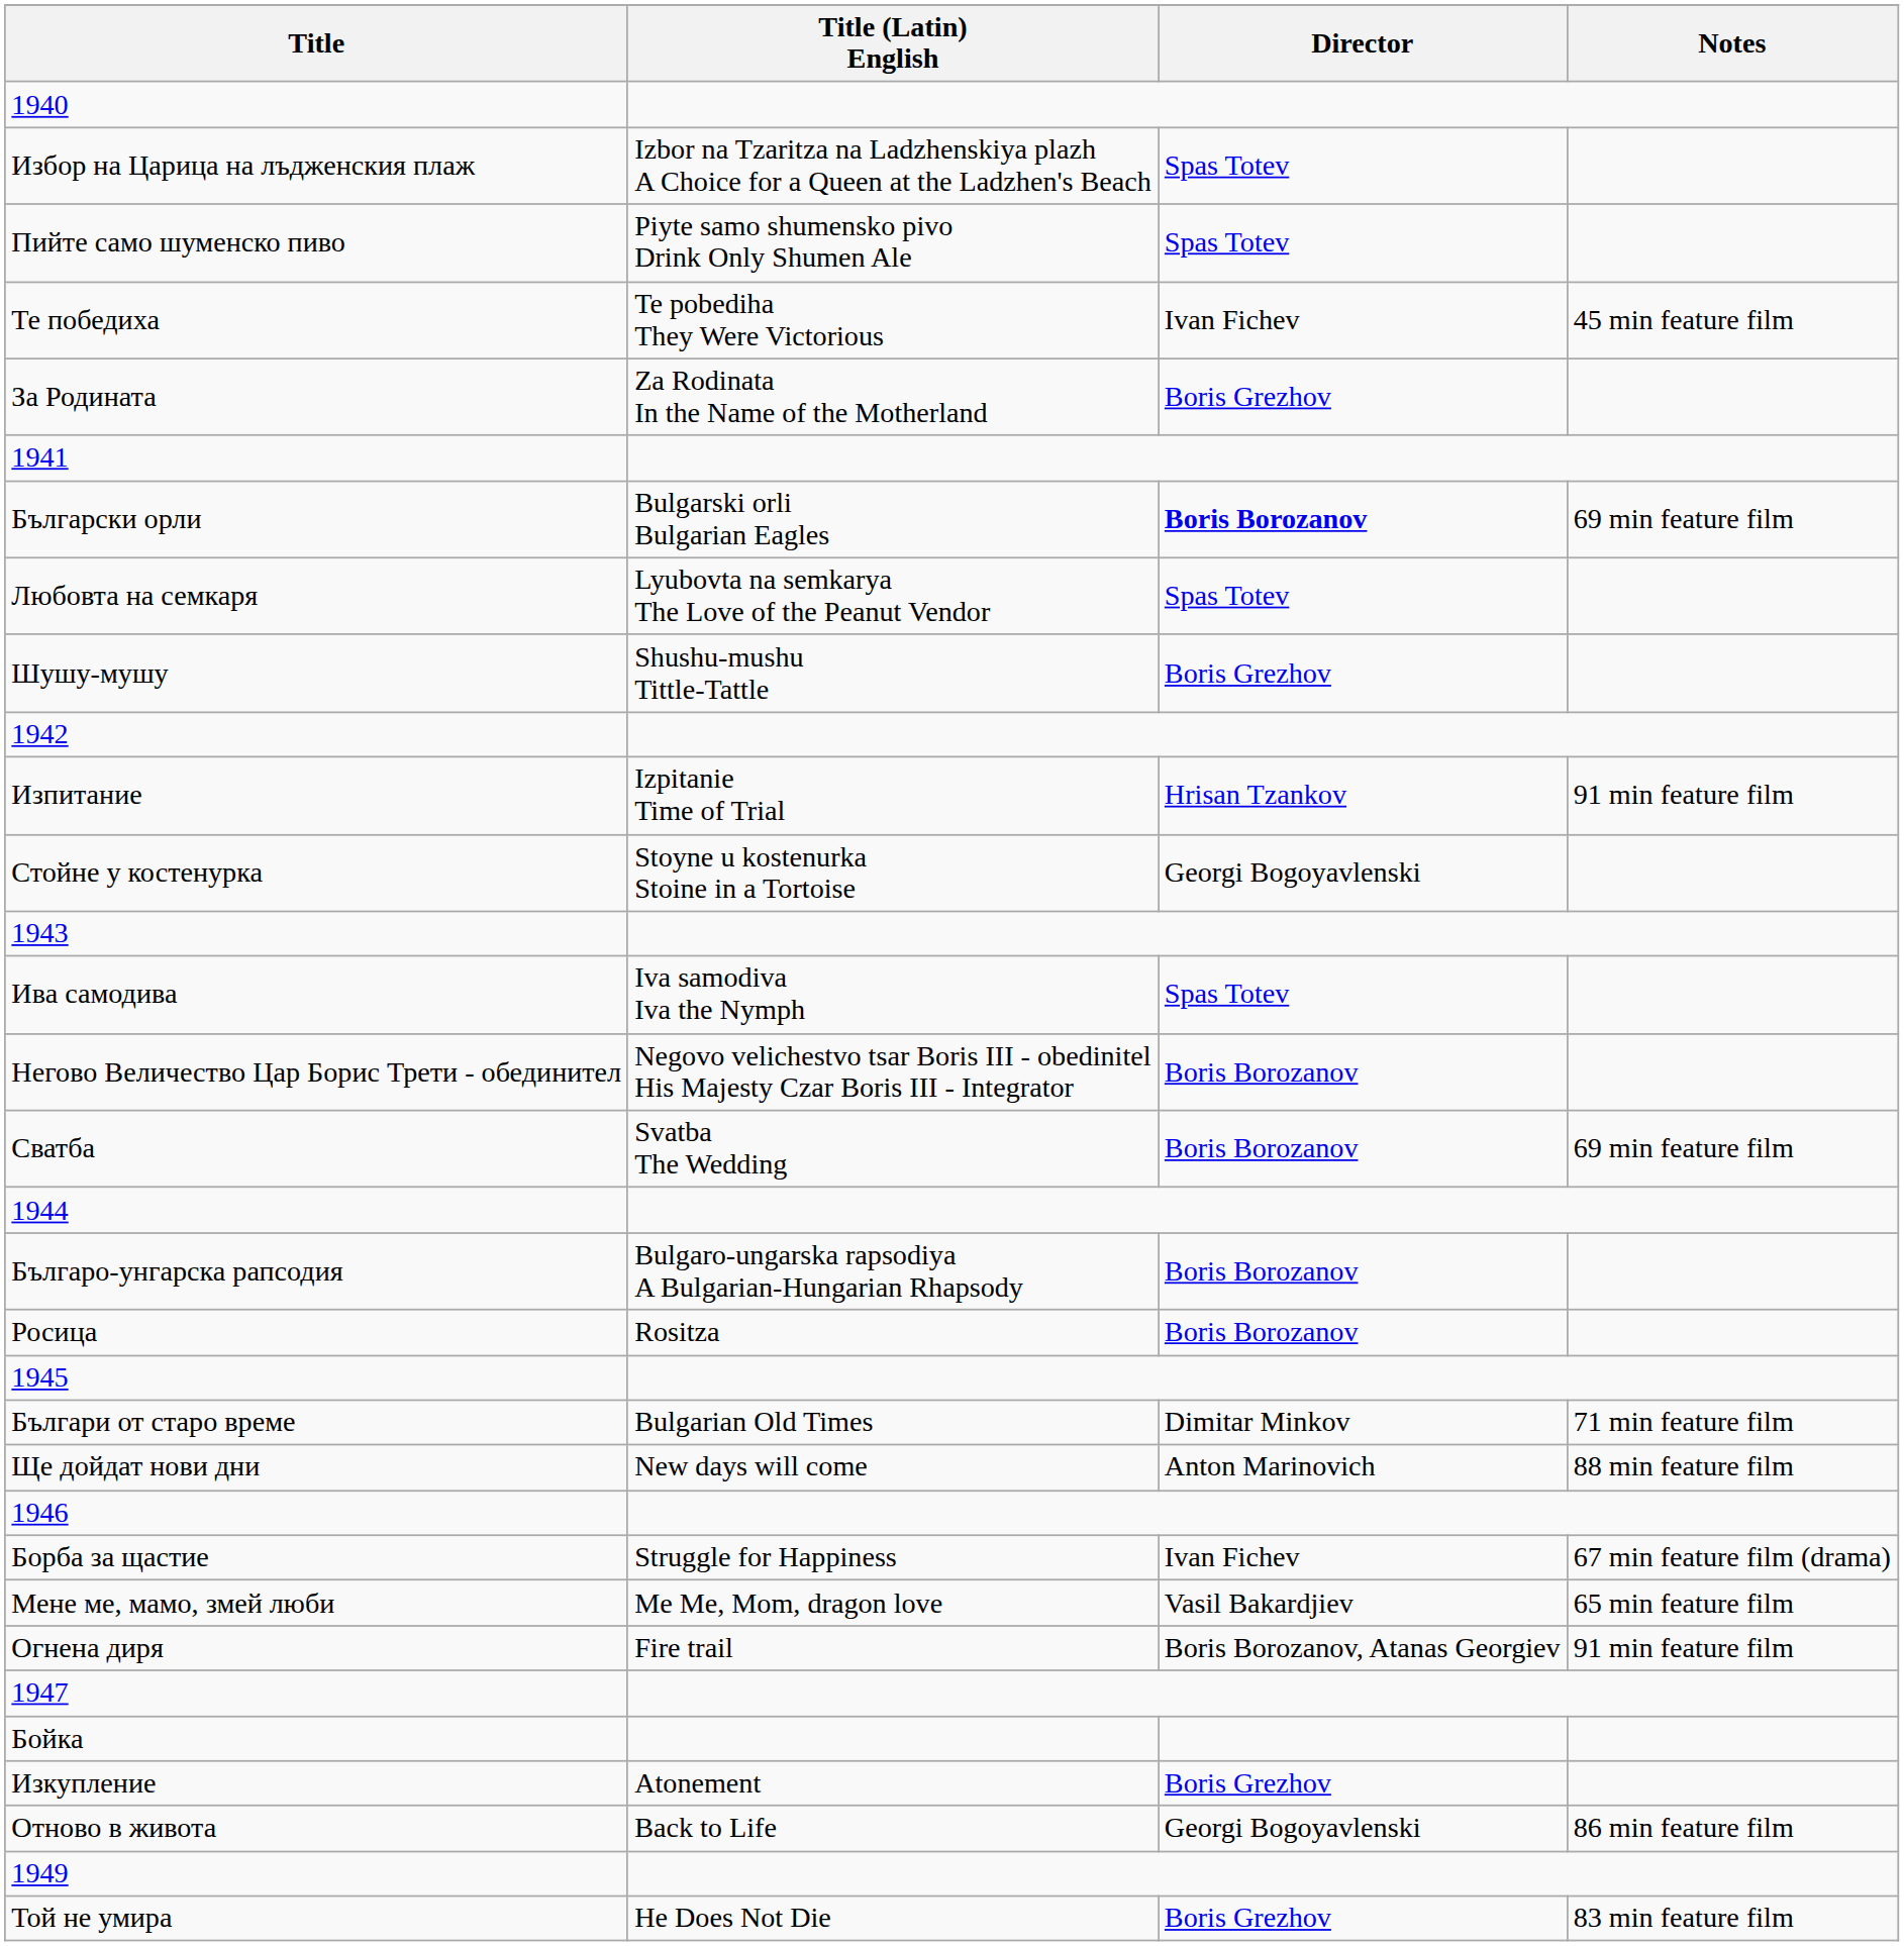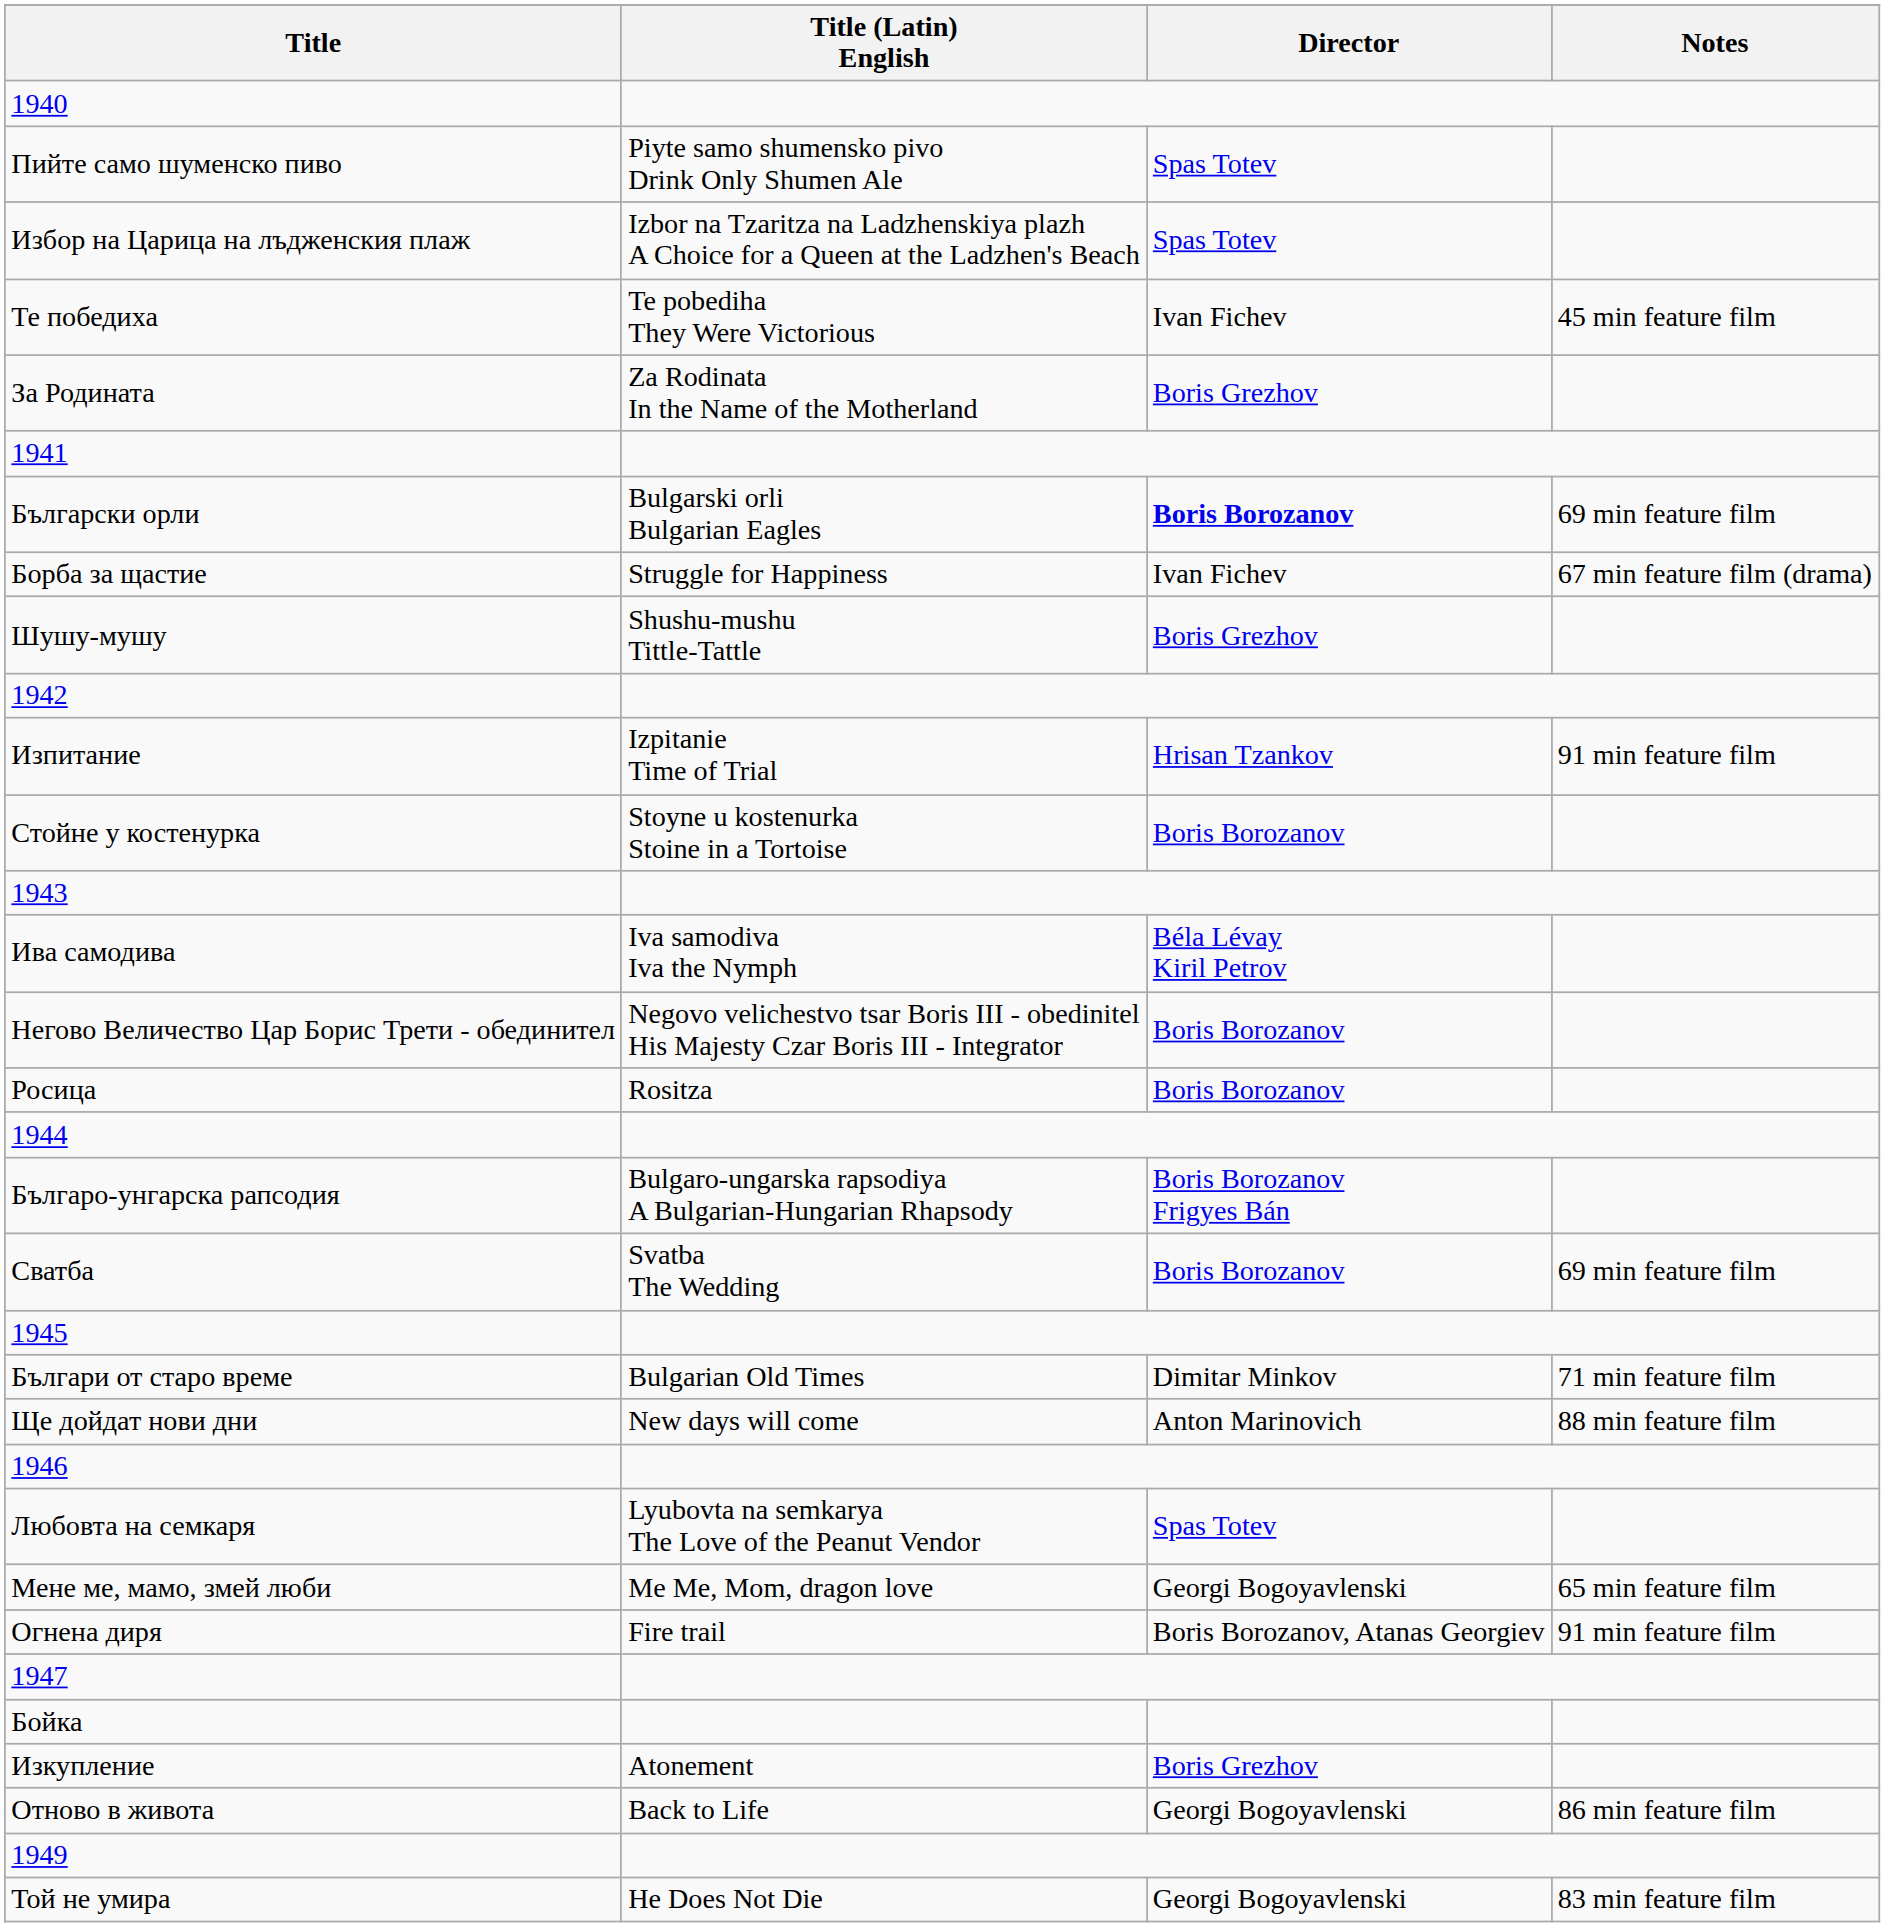rows swapped: Избор на Царица на лъдженския плаж <-> Пийте само шуменско пиво
rows swapped: Любовта на семкаря <-> Борба за щастие
Стойне у костенурка | Director: Georgi Bogoyavlenski -> Boris Borozanov
Ива самодива | Director: Spas Totev -> Béla Lévay Kiril Petrov
rows swapped: Сватба <-> Росица
Българо-унгарска рапсодия | Director: Boris Borozanov -> Boris Borozanov Frigyes Bán
Мене ме, мамо, змей люби | Director: Vasil Bakardjiev -> Georgi Bogoyavlenski
Той не умира | Director: Boris Grezhov -> Georgi Bogoyavlenski
